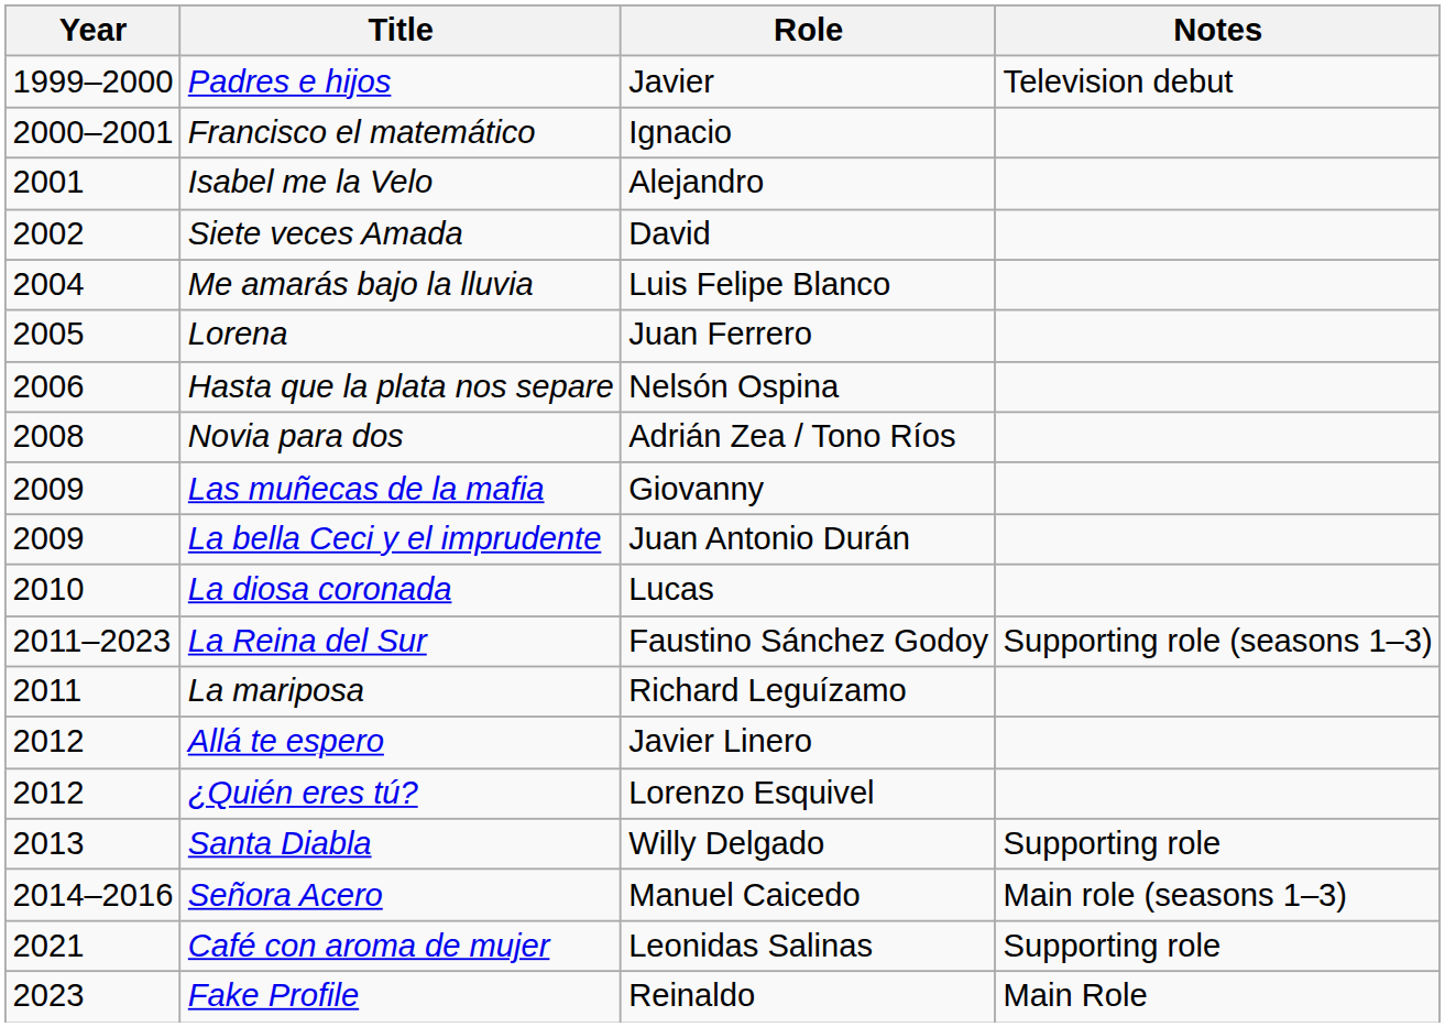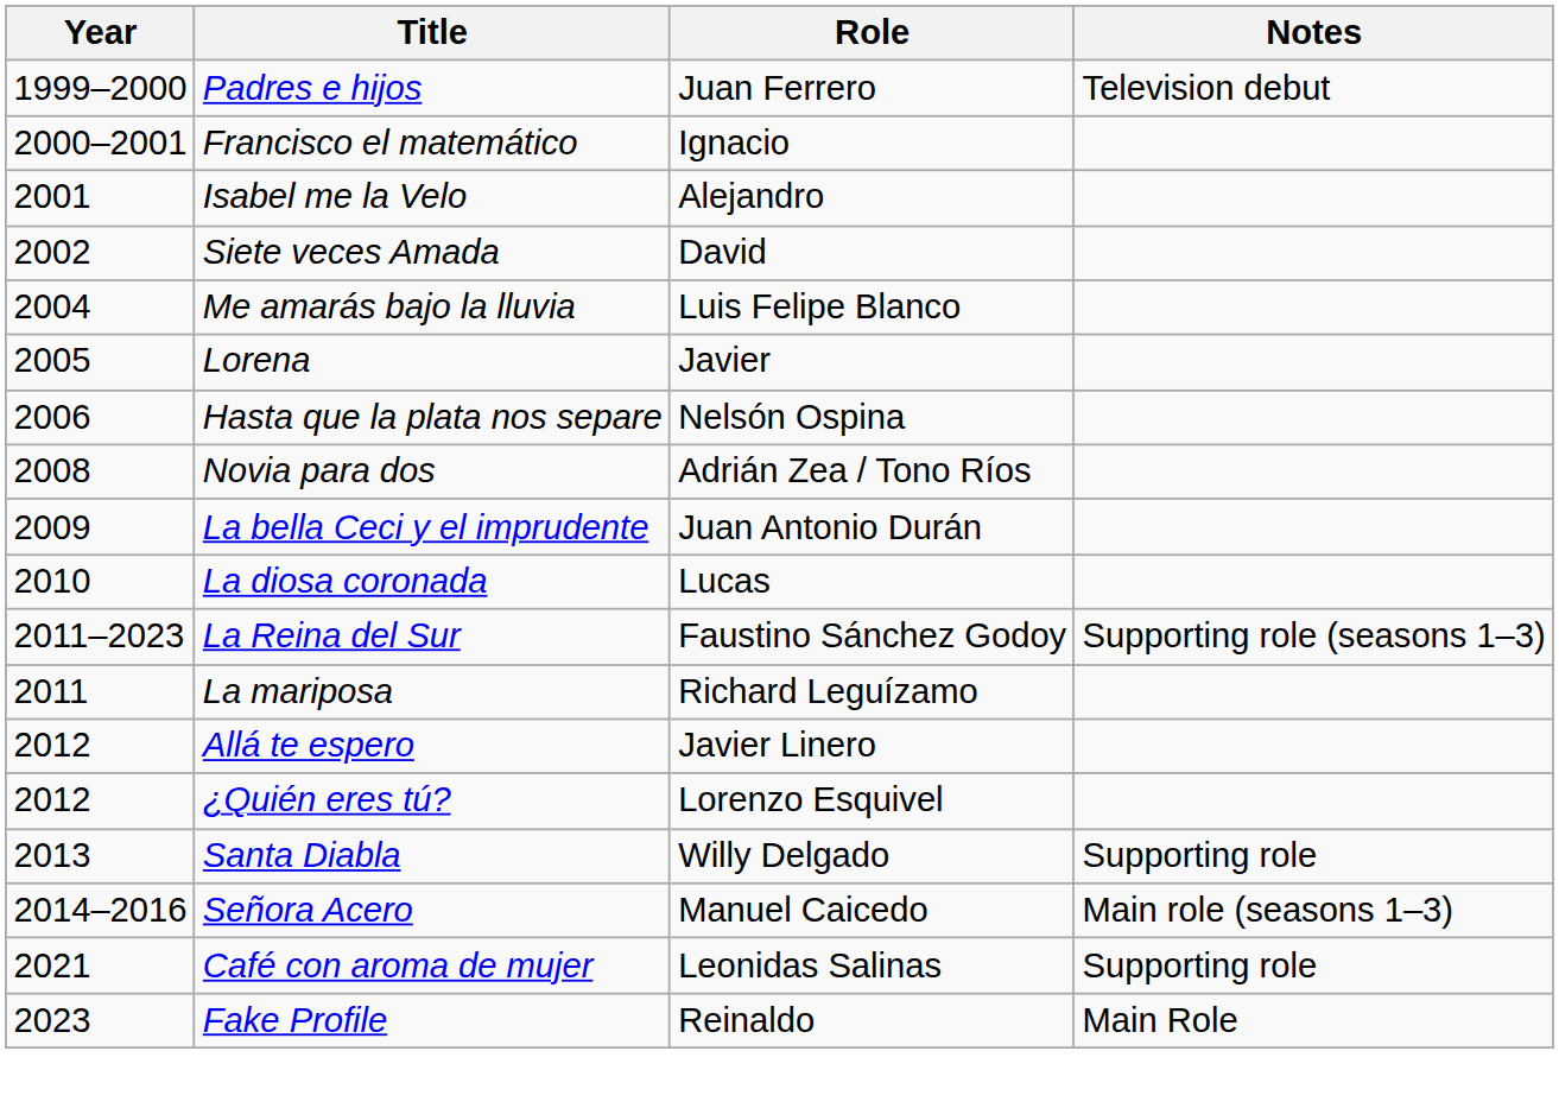Padres e hijos | Role: Javier -> Juan Ferrero
Lorena | Role: Juan Ferrero -> Javier
- row: 2009 | Las muñecas de la mafia | Giovanny
